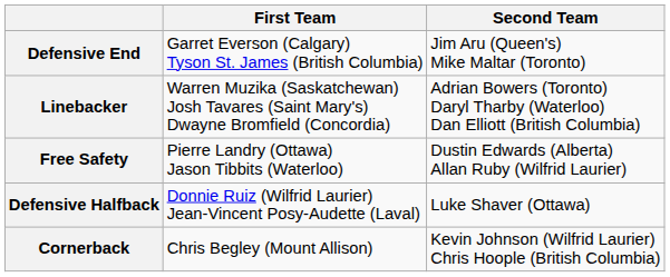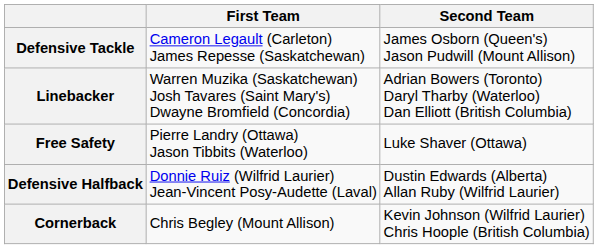+ row: Defensive Tackle | Cameron Legault (Carleton) James Repesse (Saskatchewan) | James Osborn (Queen's) Jason Pudwill (Mount Allison)
- row: Defensive End | Garret Everson (Calgary) Tyson St. James (British Columbia) | Jim Aru (Queen's) Mike Maltar (Toronto)
Free Safety | Second Team: Dustin Edwards (Alberta) Allan Ruby (Wilfrid Laurier) -> Luke Shaver (Ottawa)
Defensive Halfback | Second Team: Luke Shaver (Ottawa) -> Dustin Edwards (Alberta) Allan Ruby (Wilfrid Laurier)
